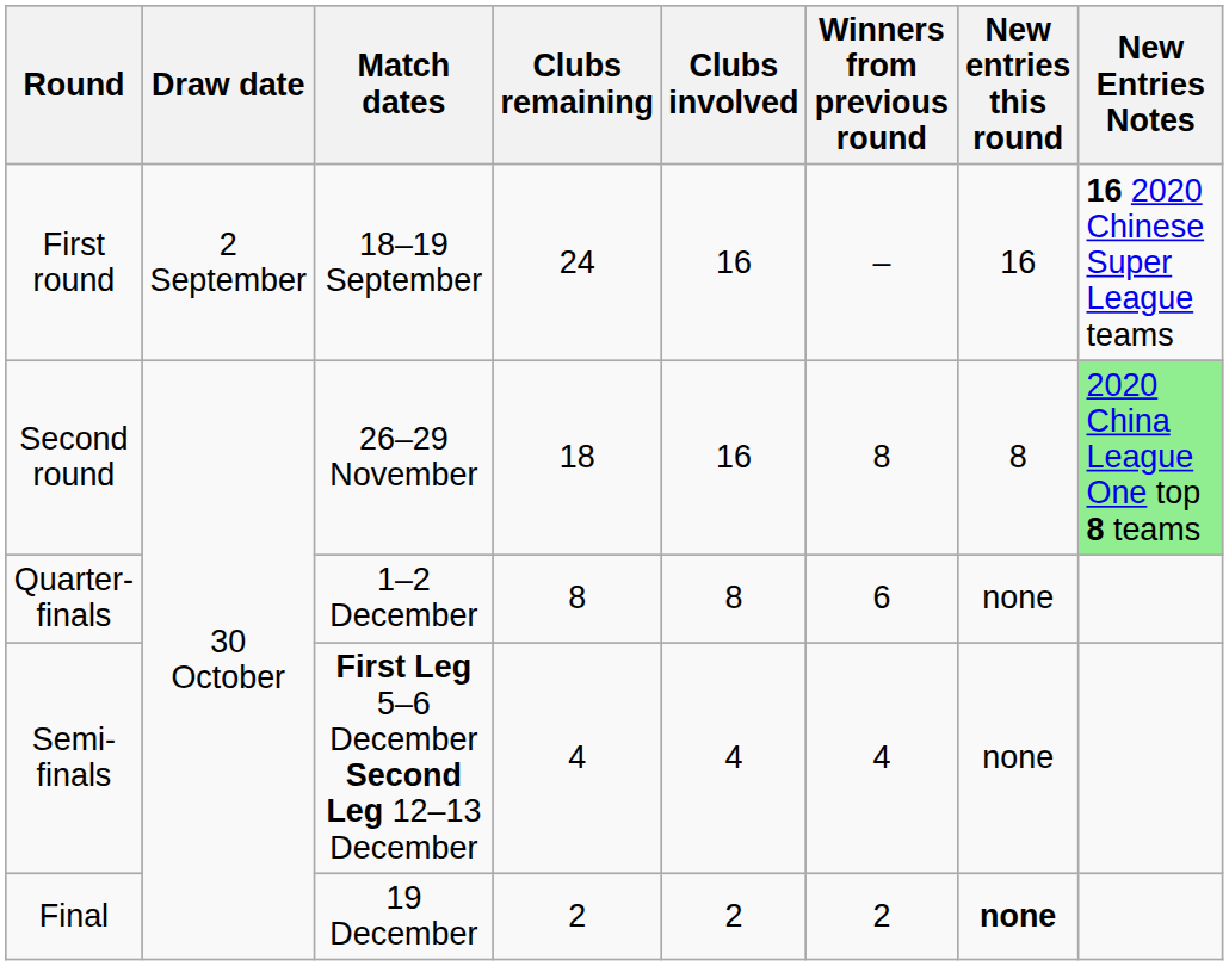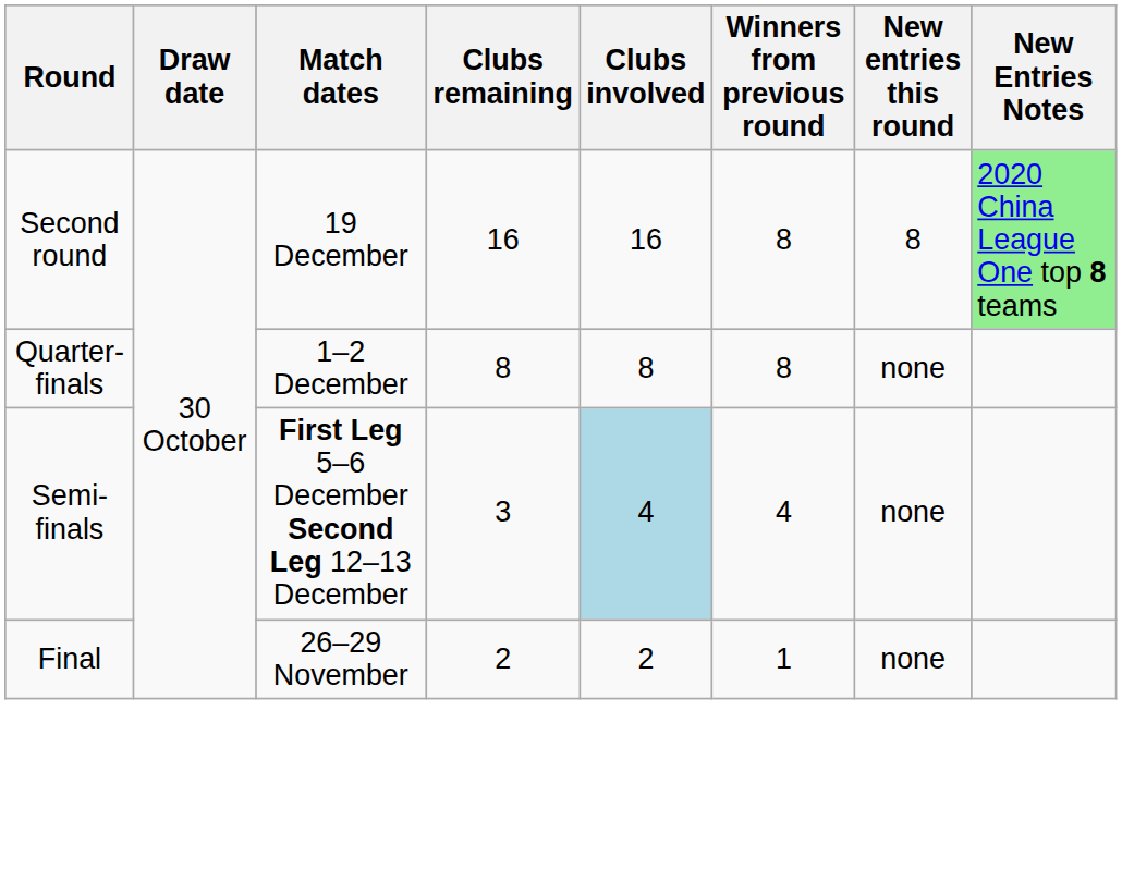- row: First round | 2 September | 18–19 September | 24 | 16 | – | 16 | 16 2020 Chinese Super League teams
Second round | Match dates: 26–29 November -> 19 December
Second round | Clubs remaining: 18 -> 16
Quarter-finals | Winners from previous round: 6 -> 8
Semi-finals | Clubs remaining: 4 -> 3
Semi-finals | Clubs involved: no background -> lightblue background
Final | Match dates: 19 December -> 26–29 November
Final | Winners from previous round: 2 -> 1
Final | New entries this round: bold -> normal
